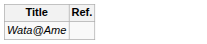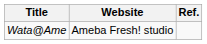+ column: Website | Ameba Fresh! studio
